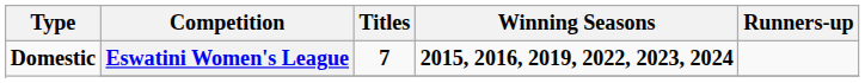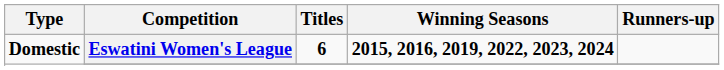Eswatini Women's League | Titles: 7 -> 6
